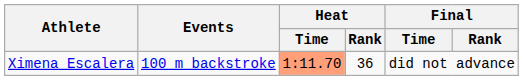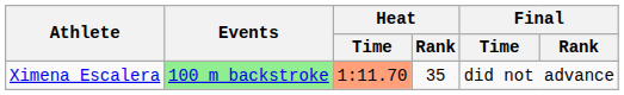Ximena Escalera | Events: no background -> lightgreen background
Ximena Escalera | Heat / Rank: 36 -> 35
